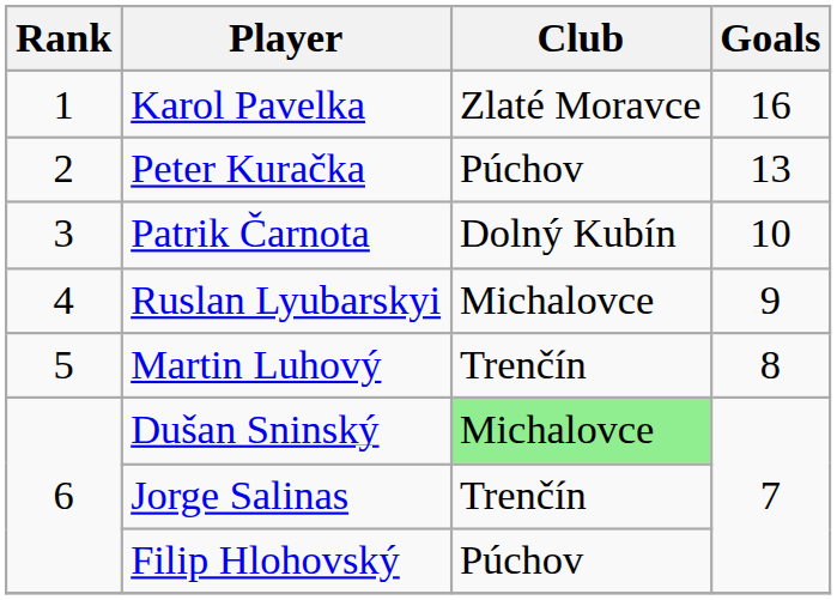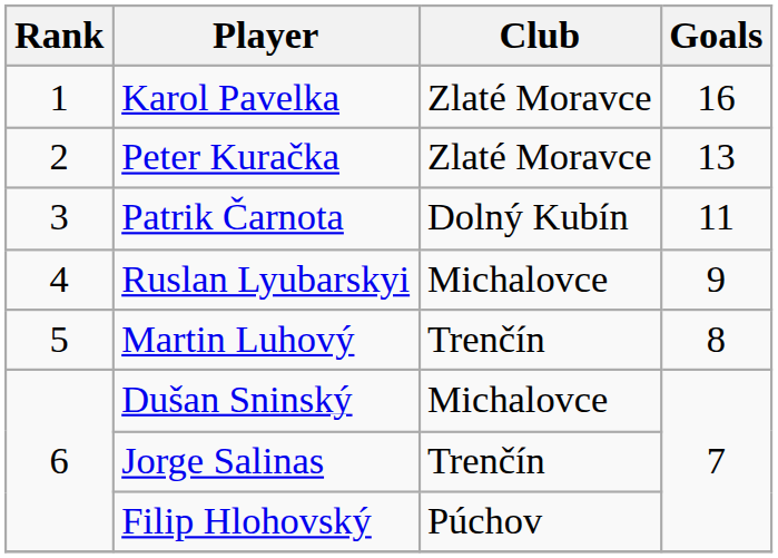Peter Kuračka | Club: Púchov -> Zlaté Moravce
Patrik Čarnota | Goals: 10 -> 11
Dušan Sninský | Club: lightgreen background -> no background
